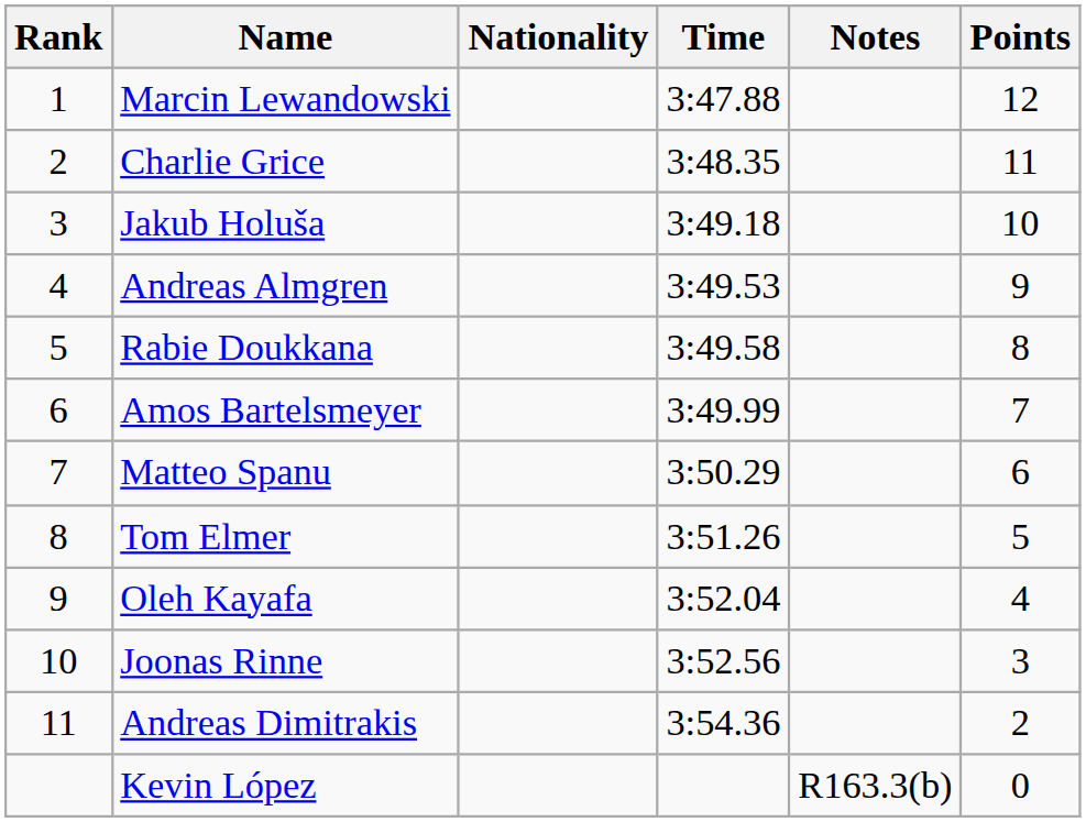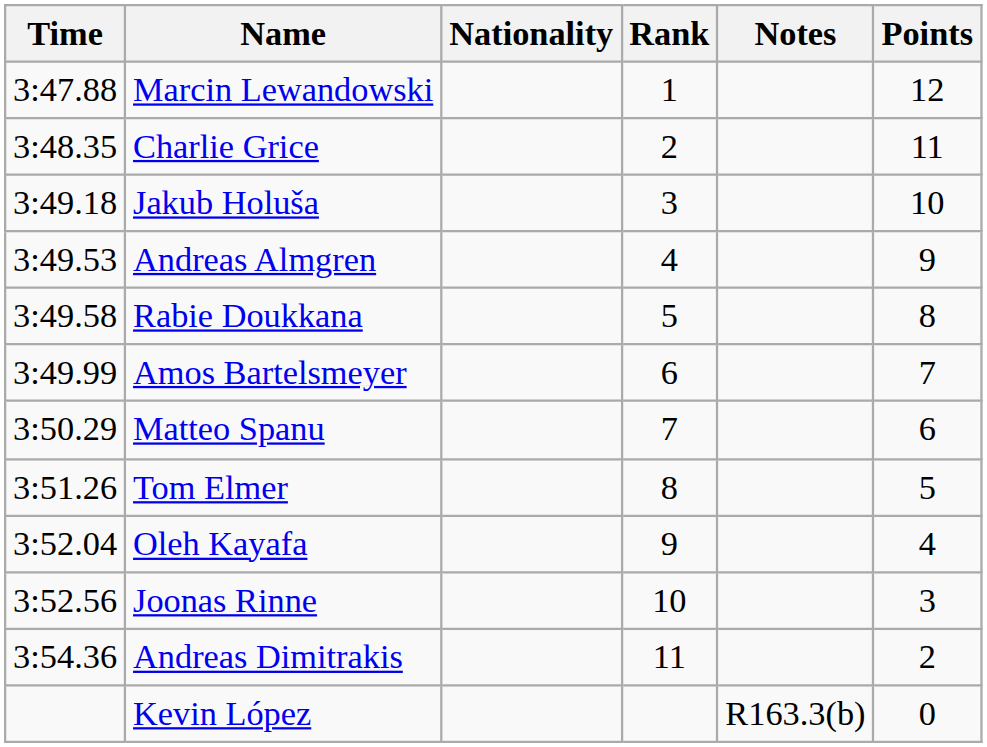columns swapped: Rank <-> Time
